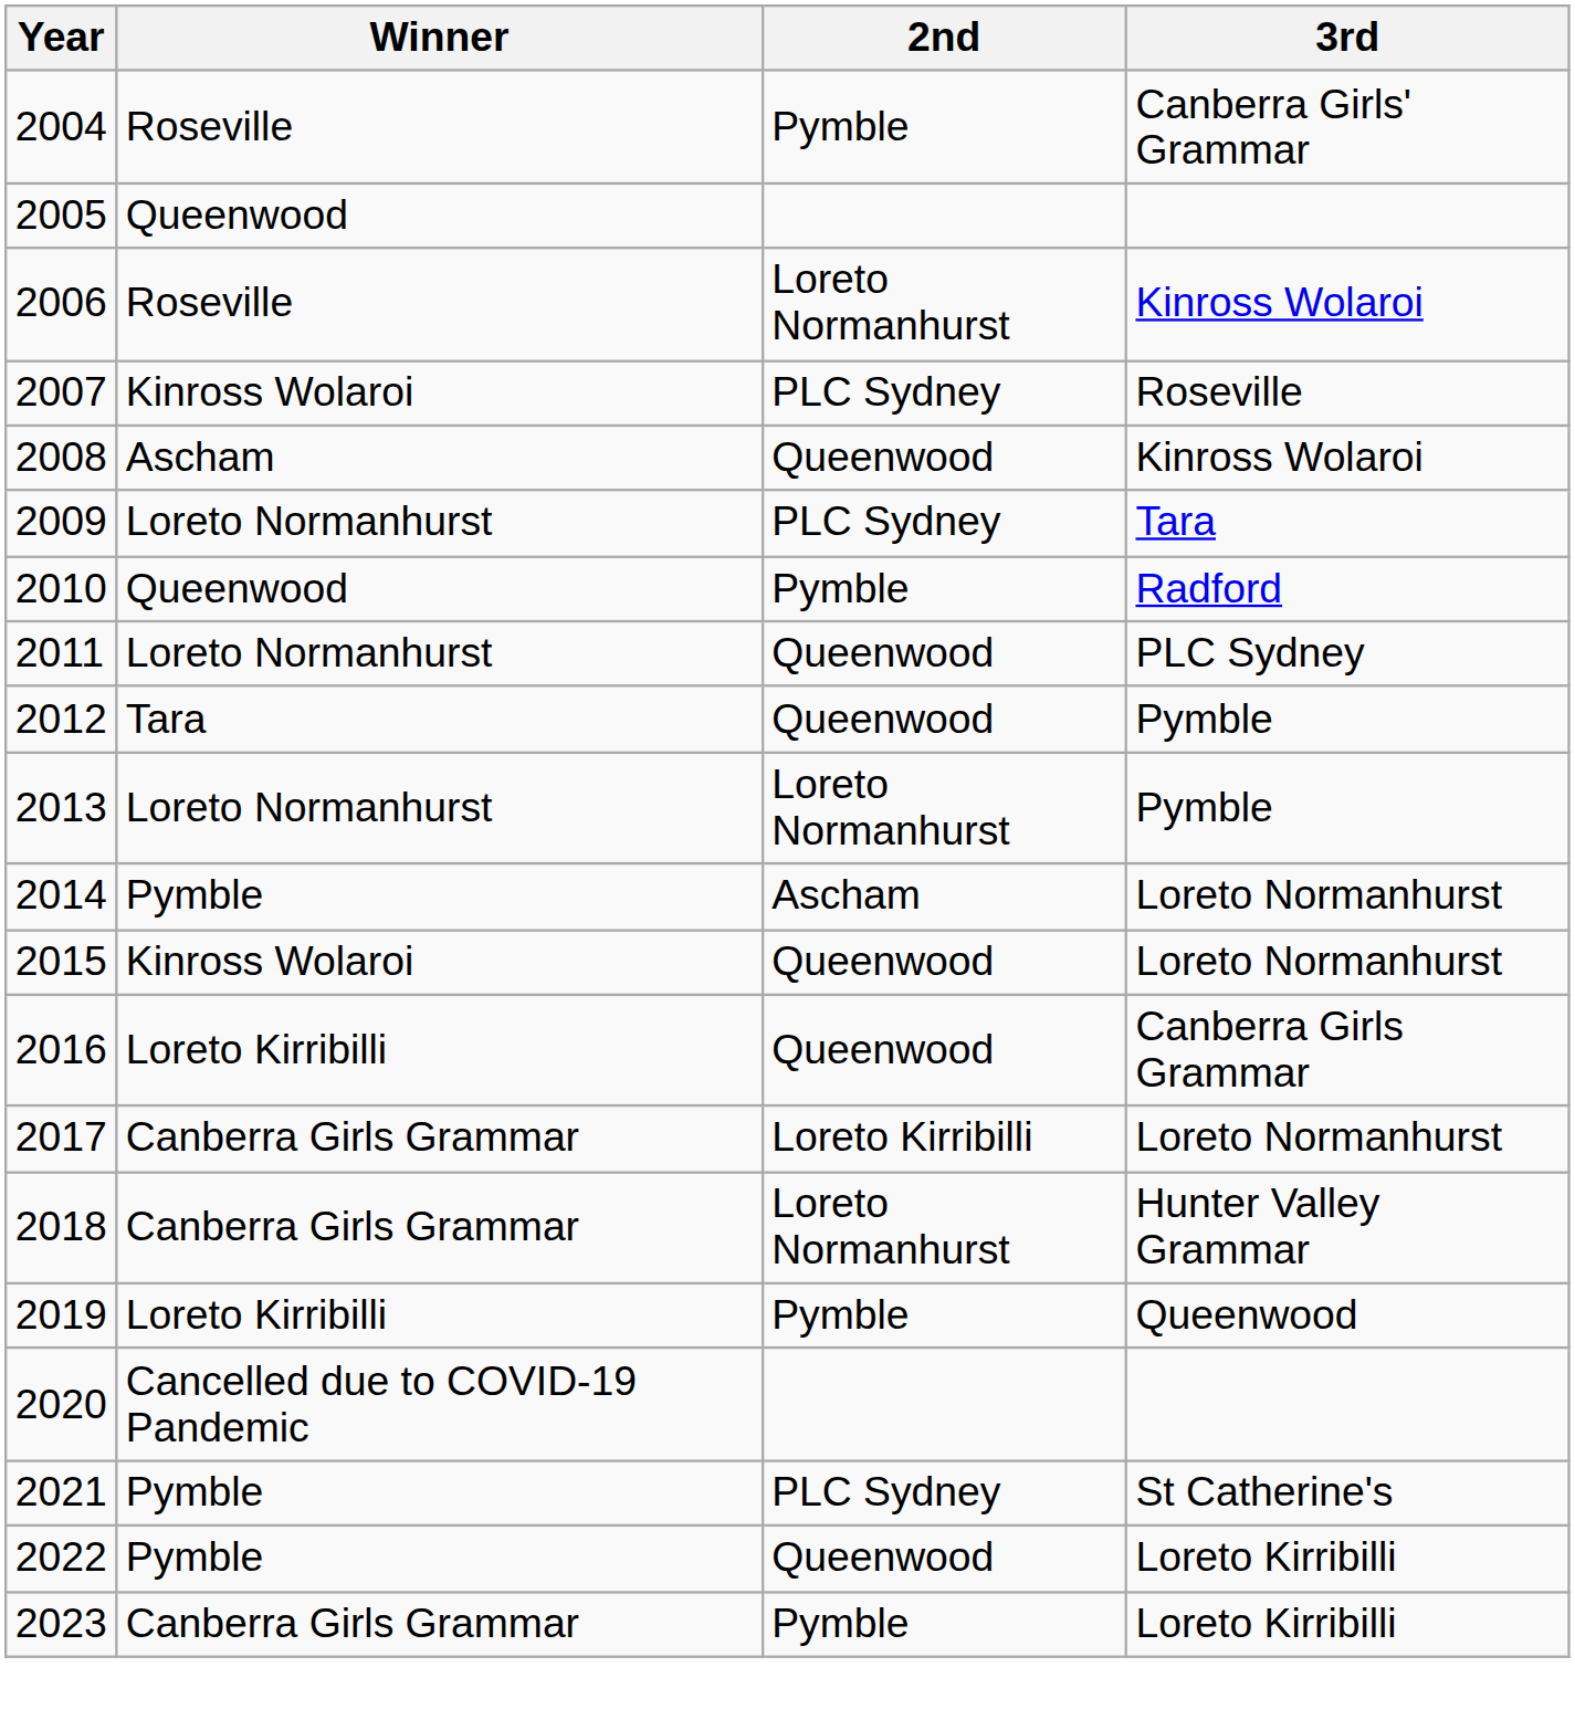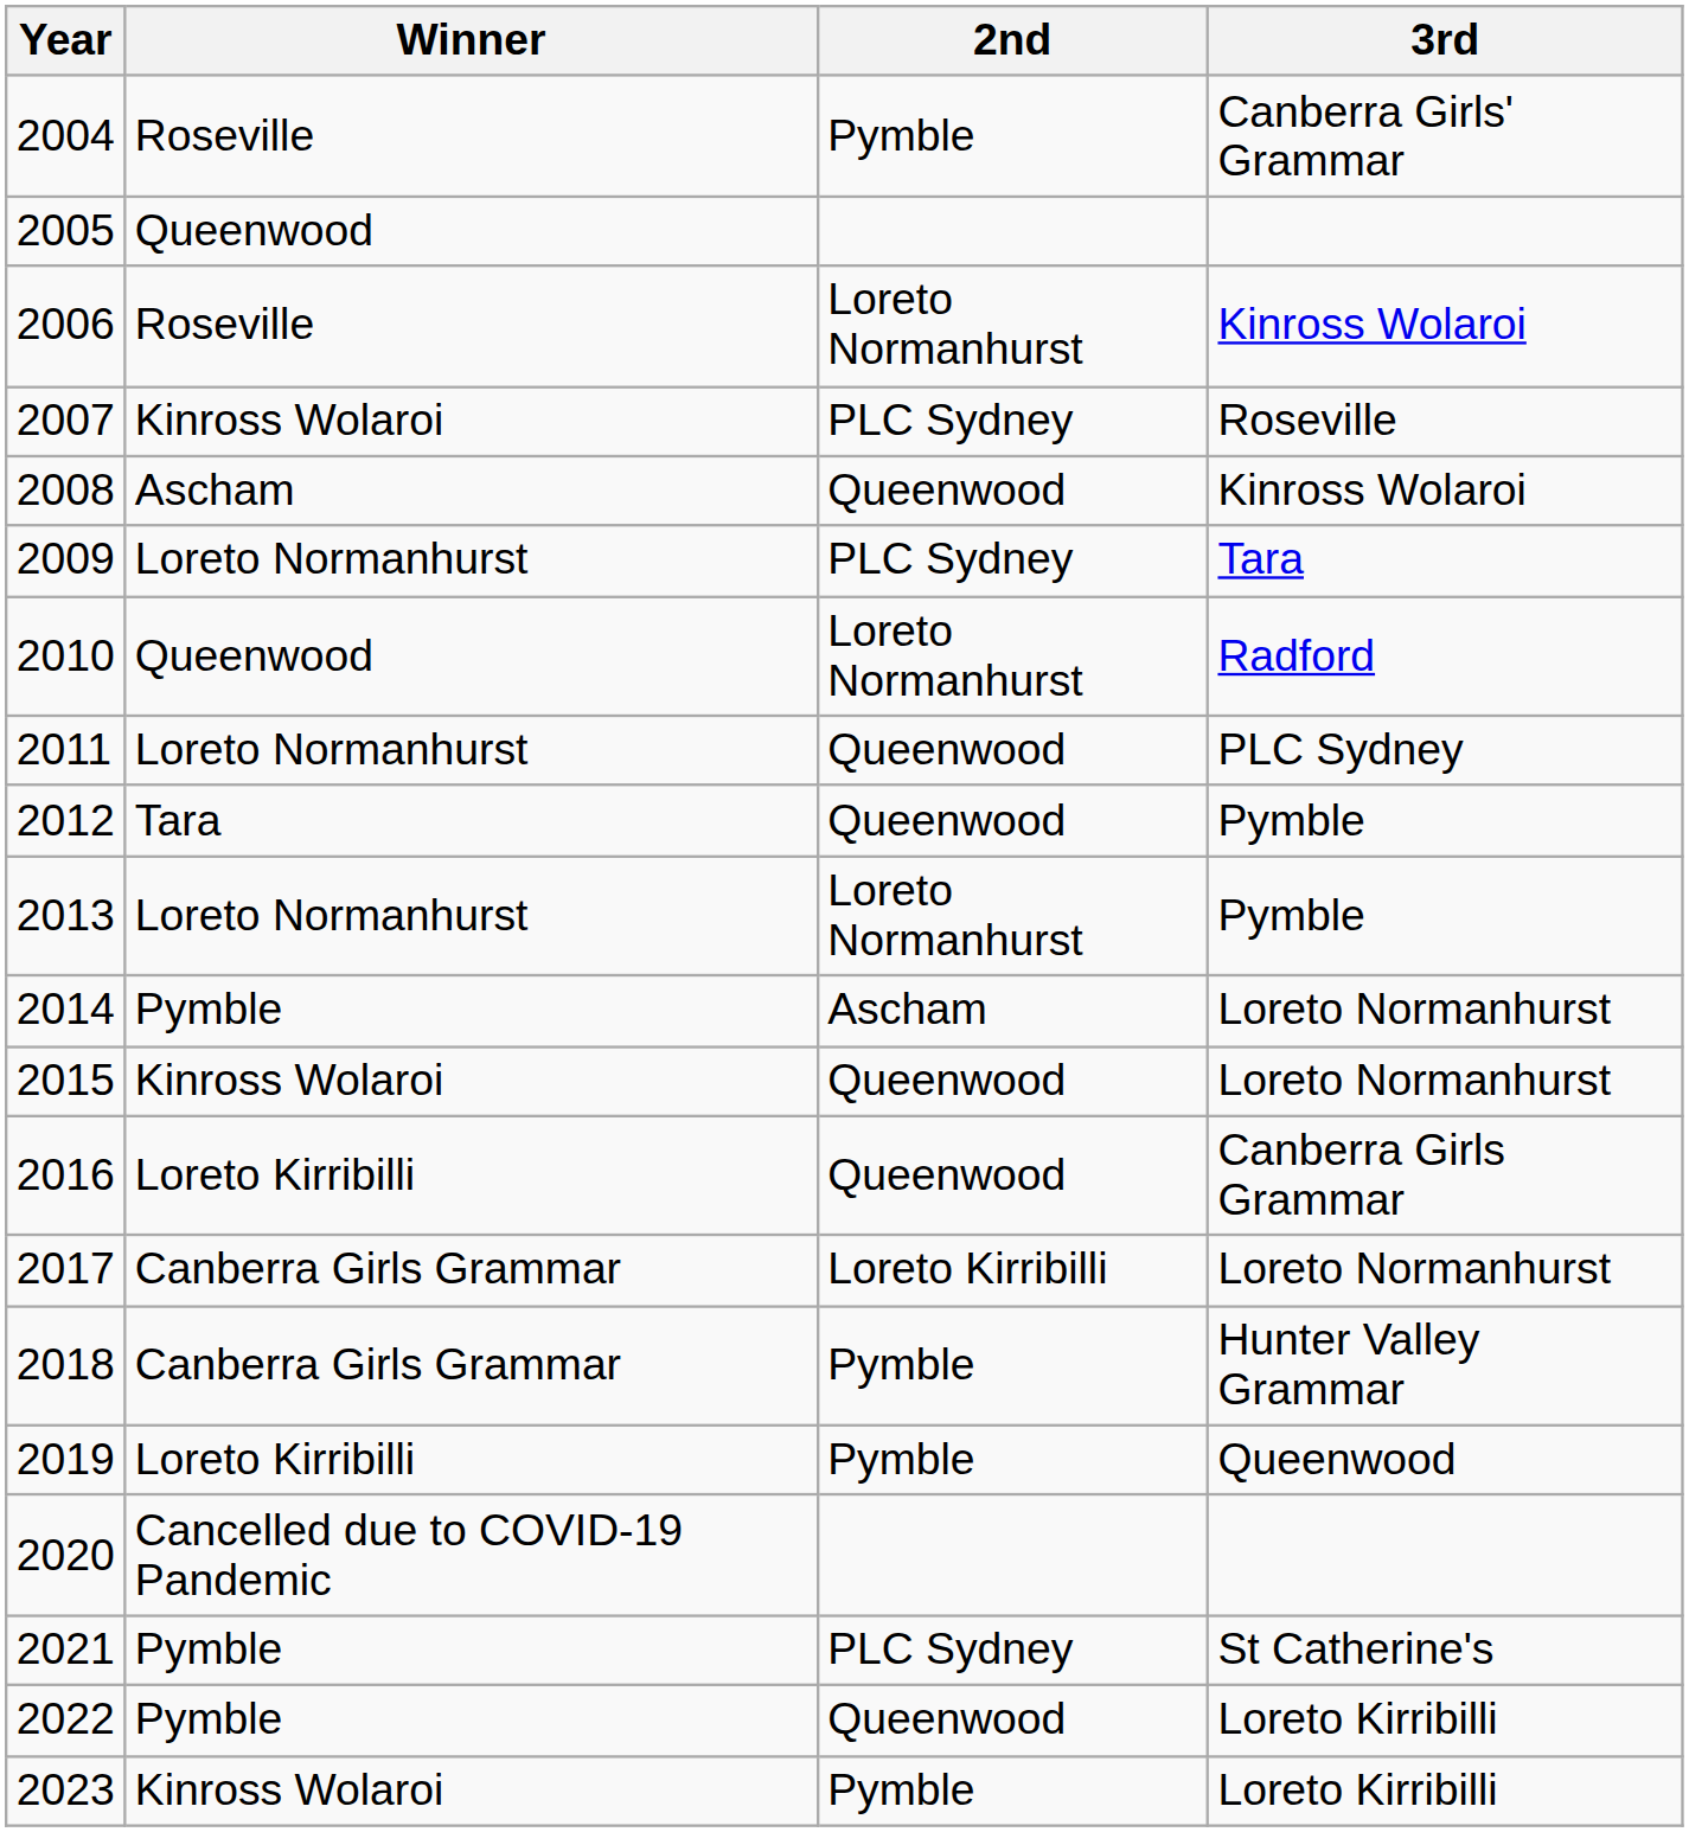2010 | 2nd: Pymble -> Loreto Normanhurst
2018 | 2nd: Loreto Normanhurst -> Pymble
2023 | Winner: Canberra Girls Grammar -> Kinross Wolaroi
